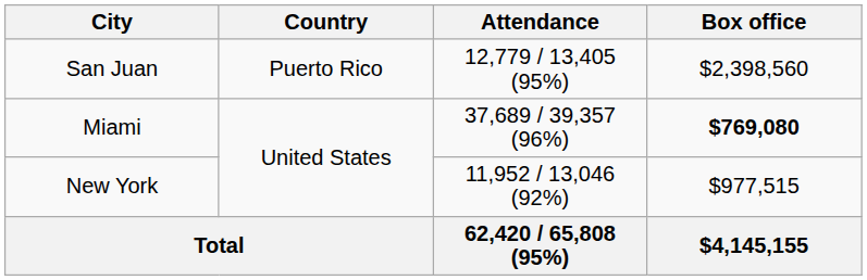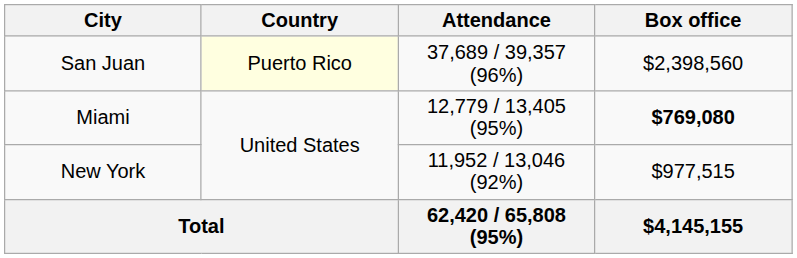San Juan | Country: no background -> lightyellow background
San Juan | Attendance: 12,779 / 13,405 (95%) -> 37,689 / 39,357 (96%)
Miami | Attendance: 37,689 / 39,357 (96%) -> 12,779 / 13,405 (95%)
